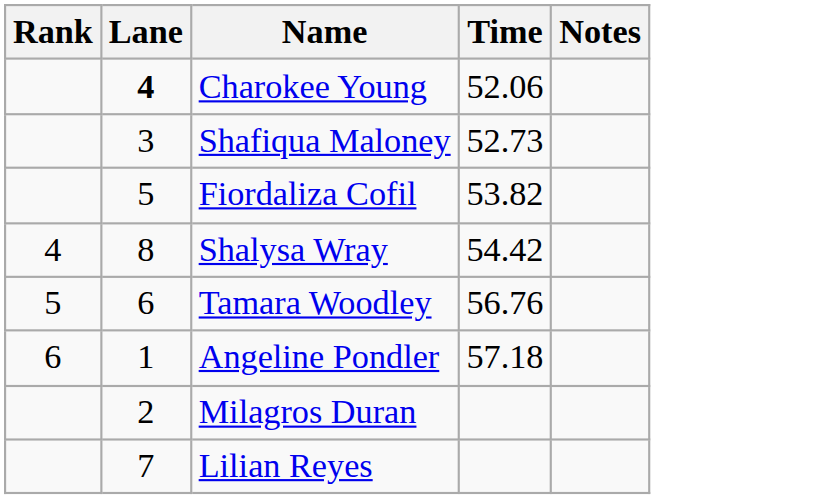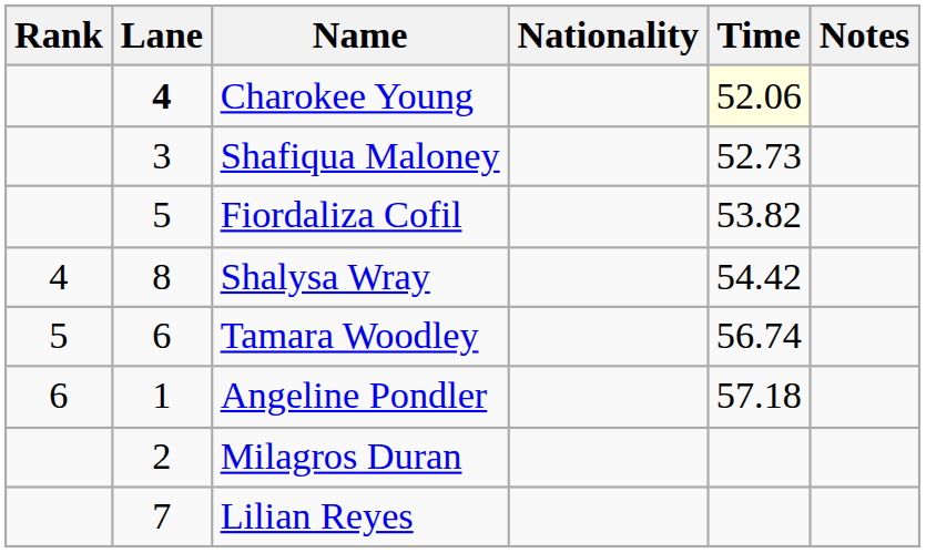+ column: Nationality
Charokee Young | Time: no background -> lightyellow background
Tamara Woodley | Time: 56.76 -> 56.74
